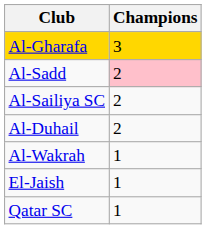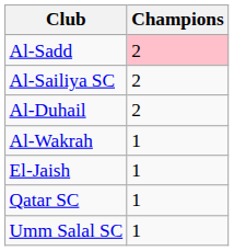- row: Al-Gharafa | 3
+ row: Umm Salal SC | 1
